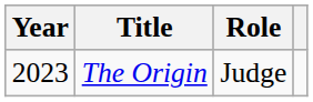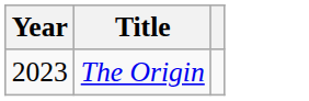- column: Role | Judge
